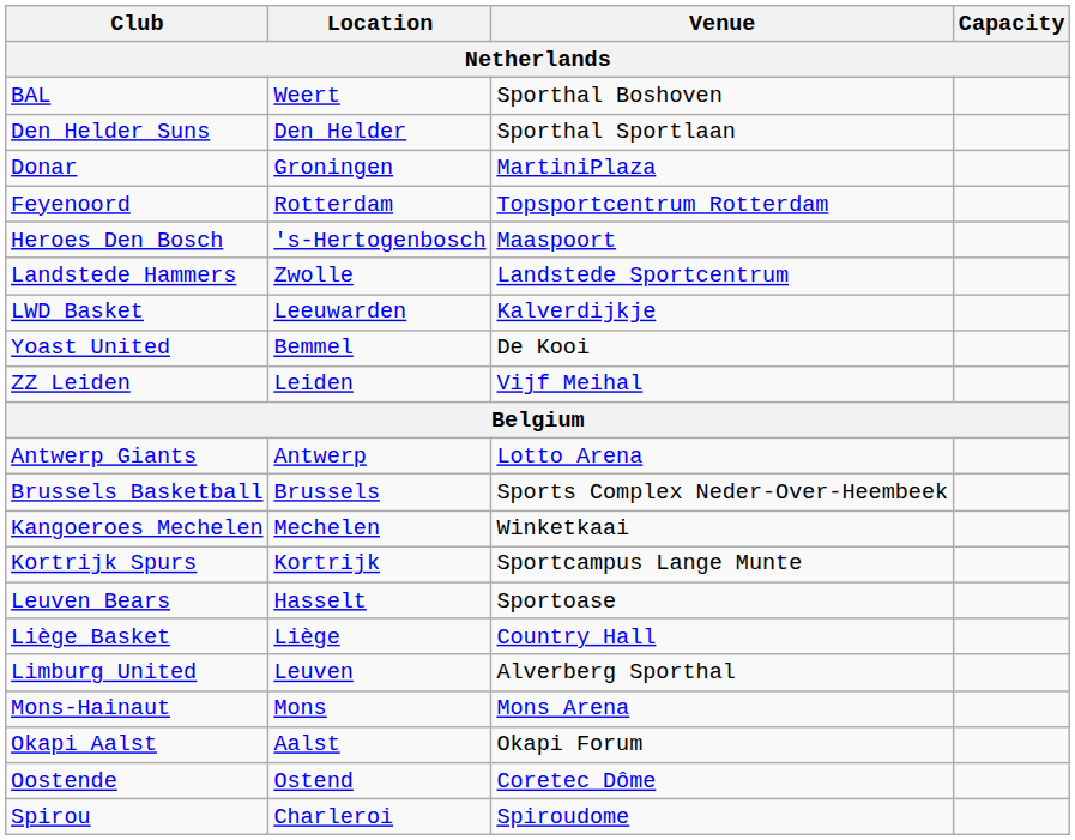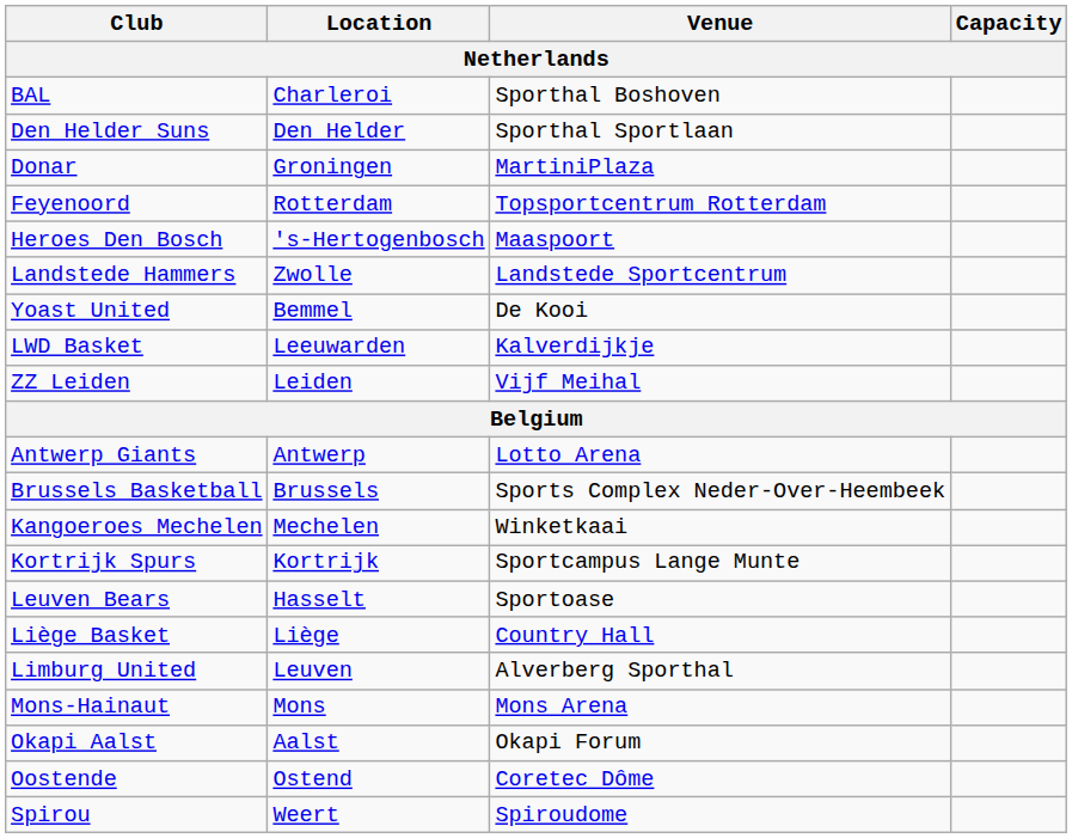BAL | Location: Weert -> Charleroi
rows swapped: LWD Basket <-> Yoast United
Spirou | Location: Charleroi -> Weert
